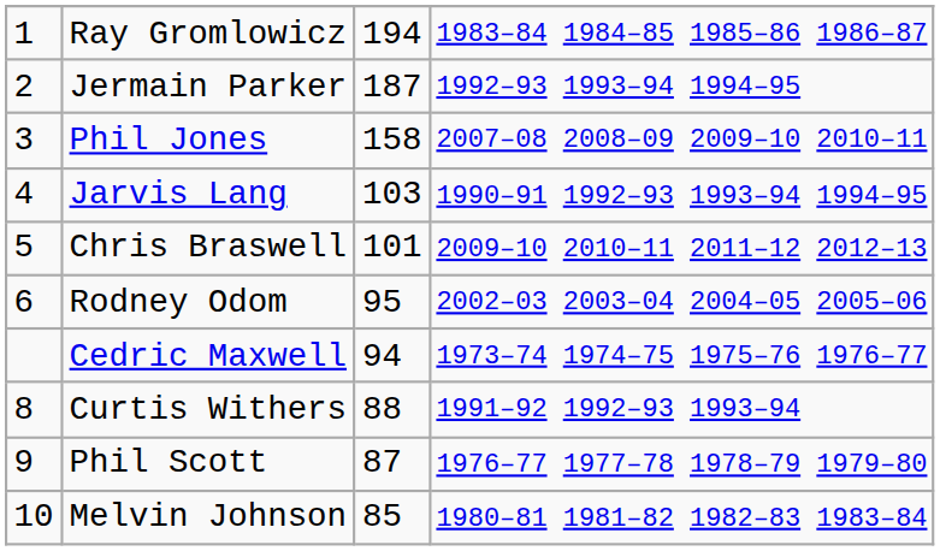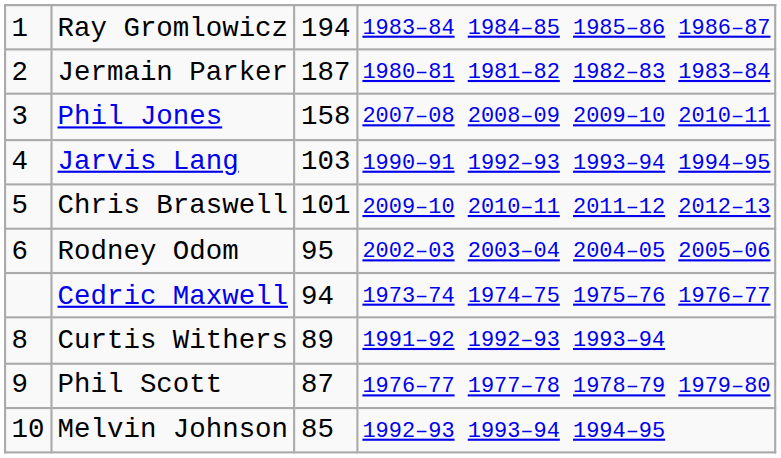Jermain Parker | column 4: 1992–93 1993–94 1994–95 -> 1980–81 1981–82 1982–83 1983–84
Curtis Withers | column 3: 88 -> 89
Melvin Johnson | column 4: 1980–81 1981–82 1982–83 1983–84 -> 1992–93 1993–94 1994–95
